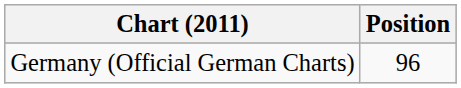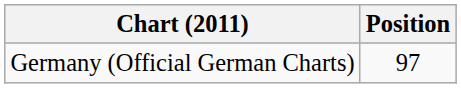Germany (Official German Charts) | Position: 96 -> 97
